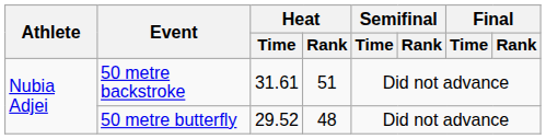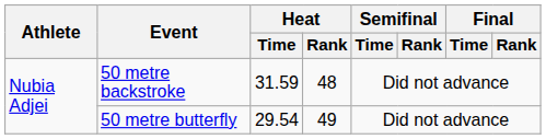50 metre backstroke | Heat / Time: 31.61 -> 31.59
50 metre backstroke | Heat / Rank: 51 -> 48
50 metre butterfly | Heat / Time: 29.52 -> 29.54
50 metre butterfly | Heat / Rank: 48 -> 49
